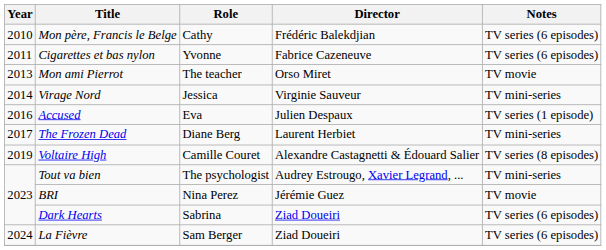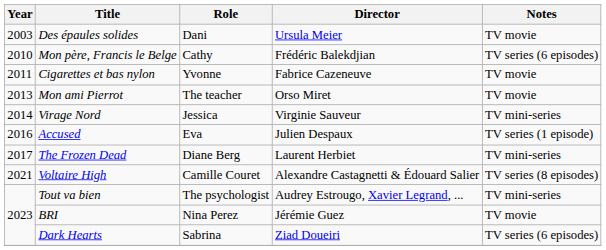+ row: 2003 | Des épaules solides | Dani | Ursula Meier | TV movie
Cigarettes et bas nylon | Notes: TV series (6 episodes) -> TV movie
Voltaire High | Year: 2019 -> 2021
- row: 2024 | La Fièvre | Sam Berger | Ziad Doueiri | TV series (6 episodes)
